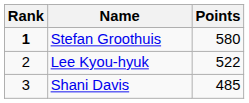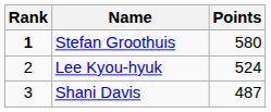Lee Kyou-hyuk | Points: 522 -> 524
Shani Davis | Points: 485 -> 487
